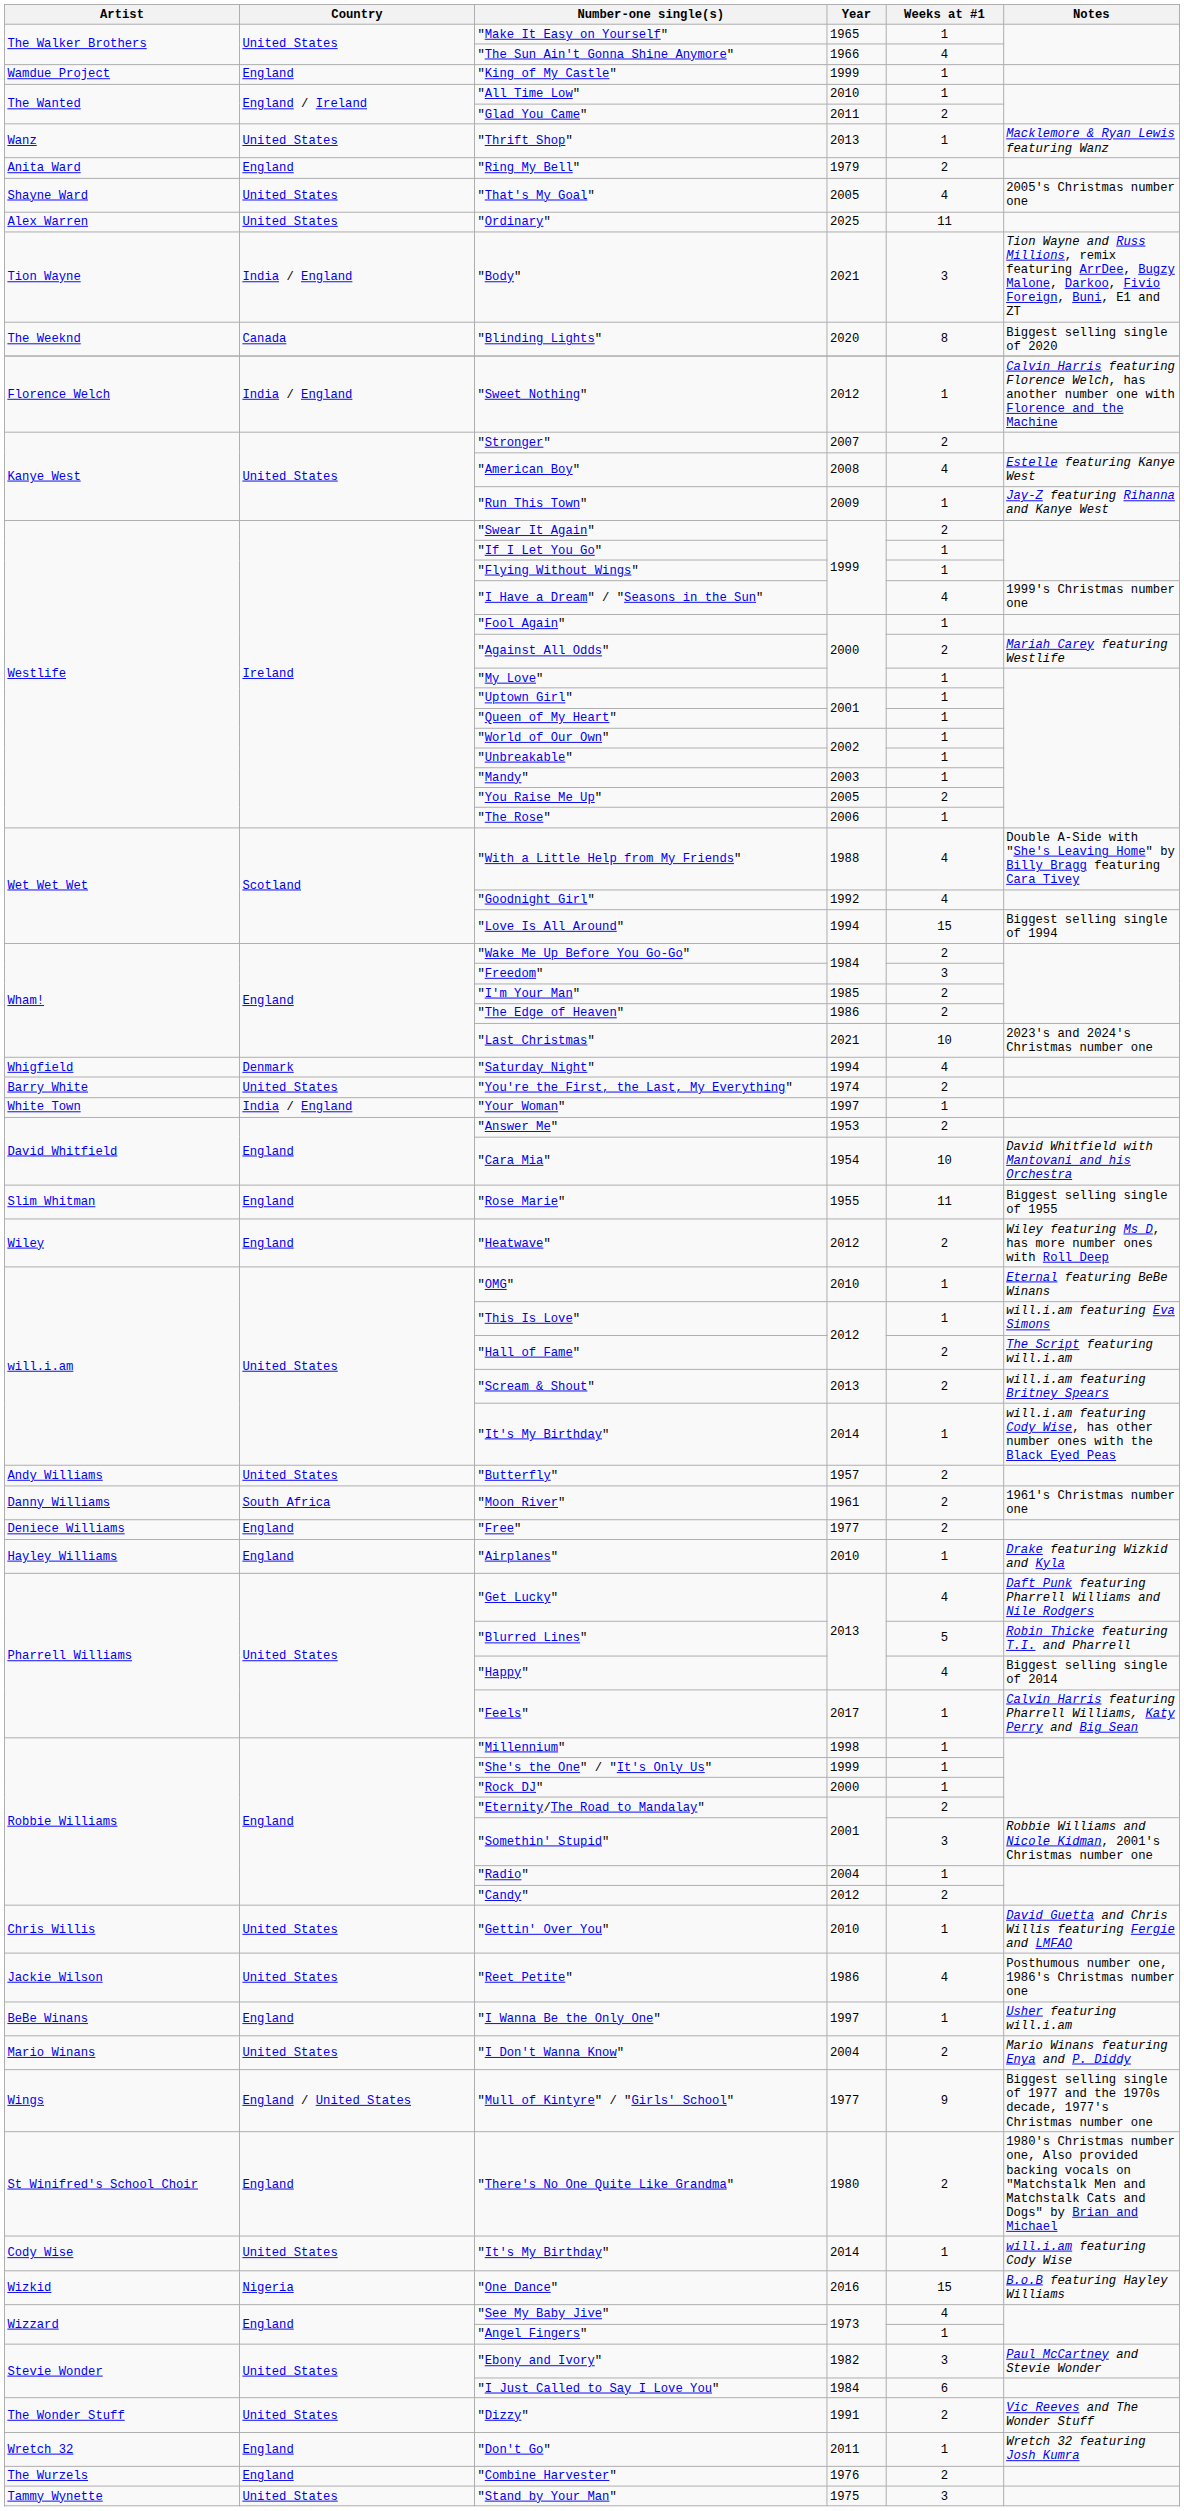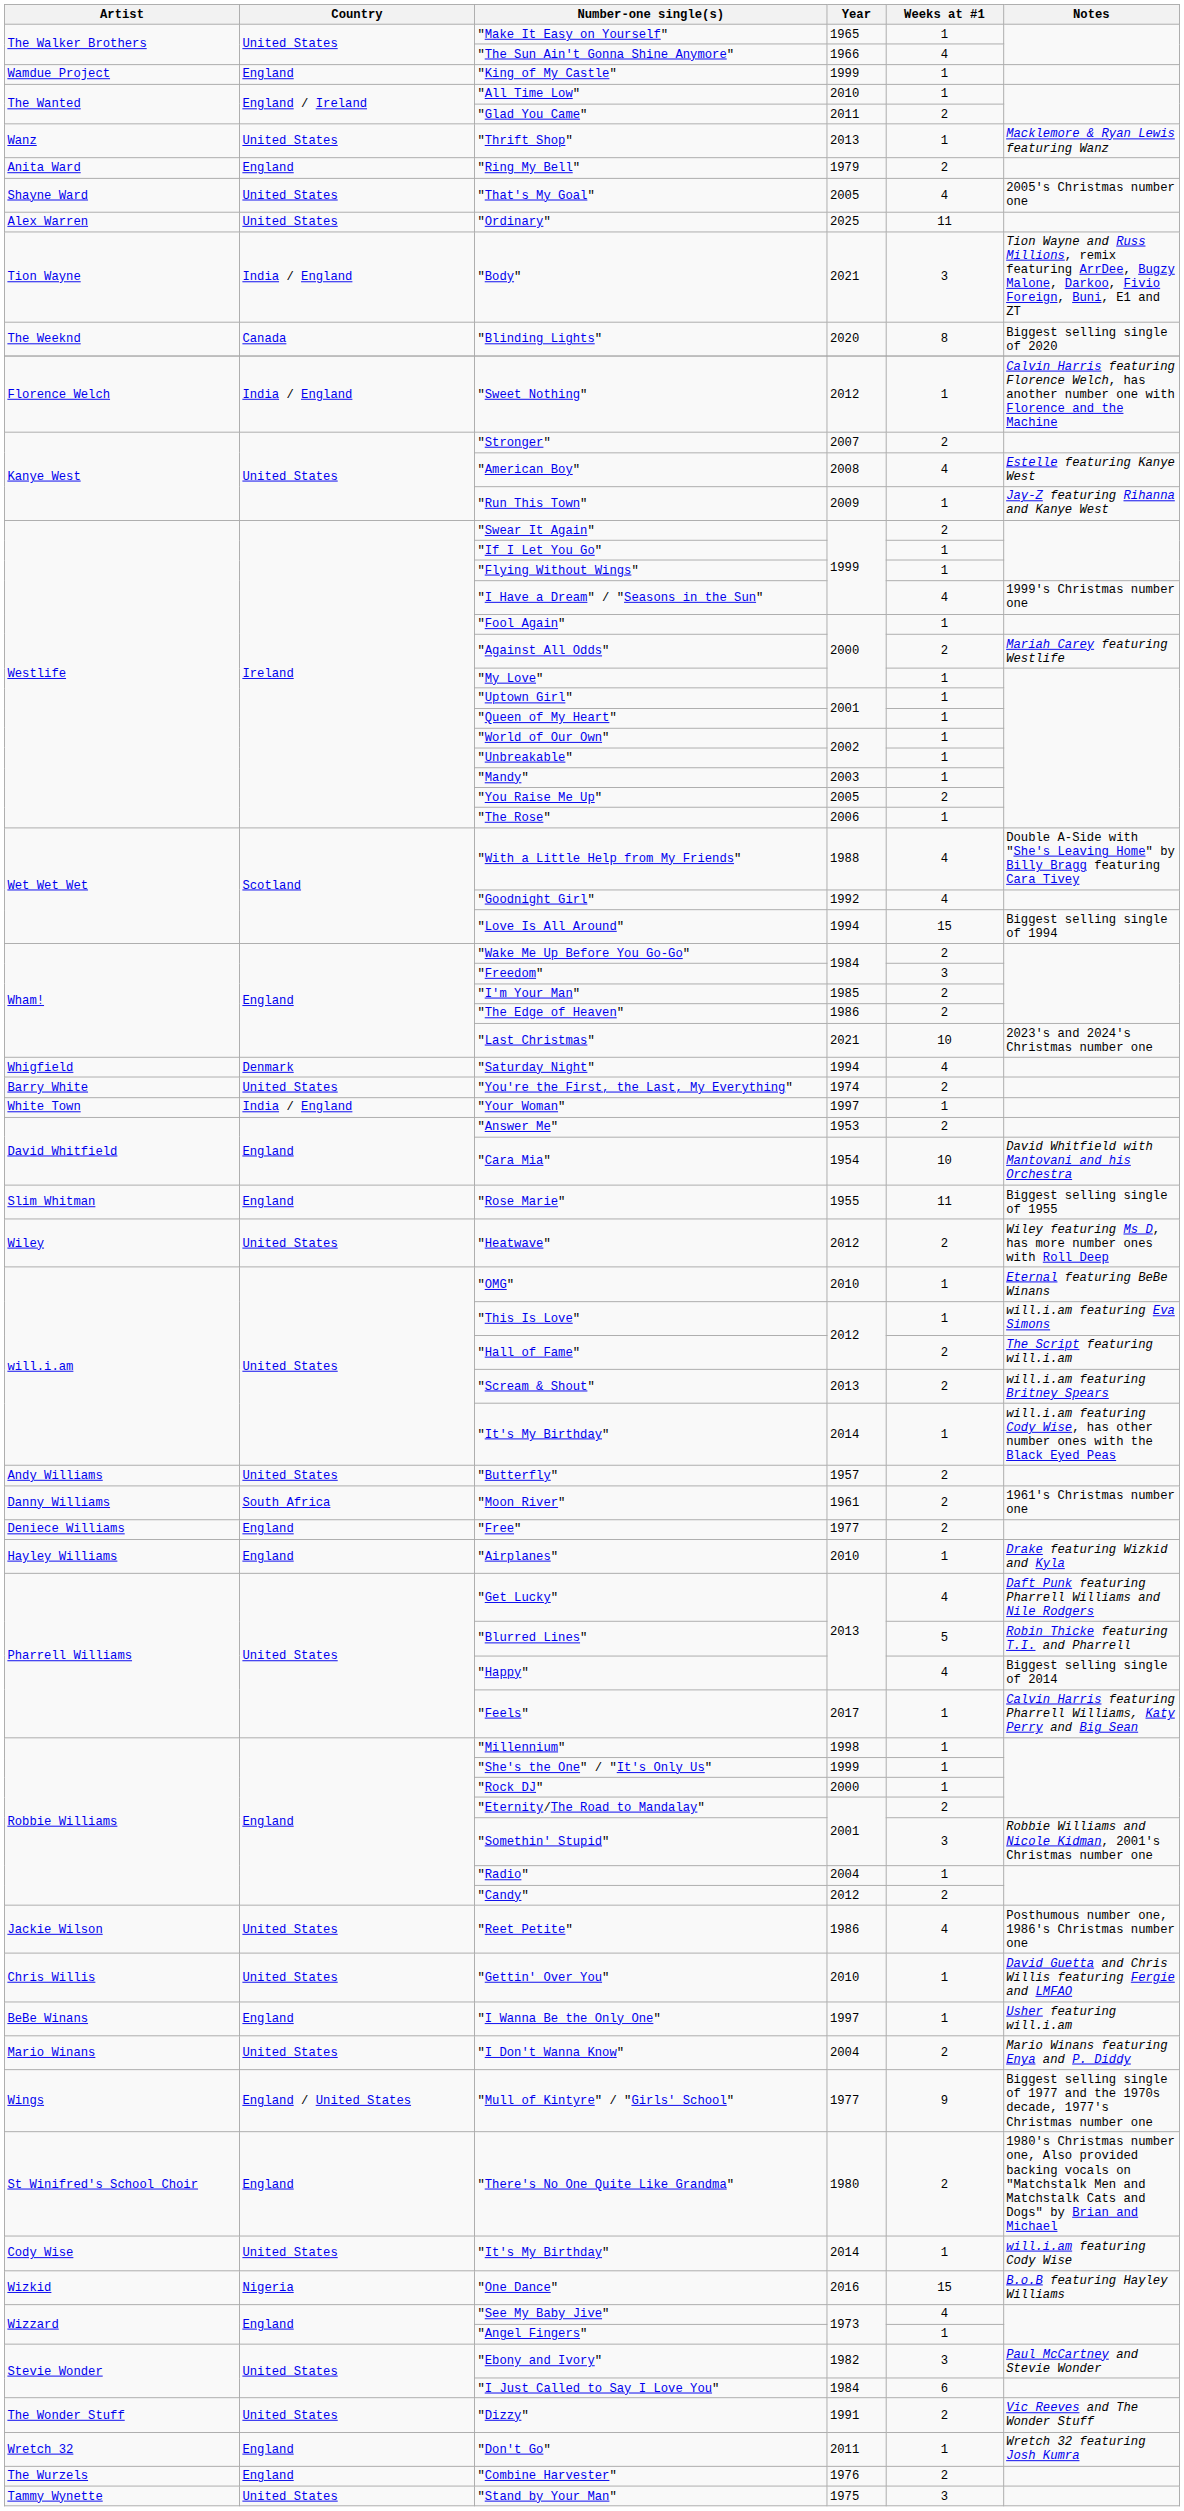"Heatwave" | Country: England -> United States
rows swapped: "Gettin' Over You" <-> "Reet Petite"
